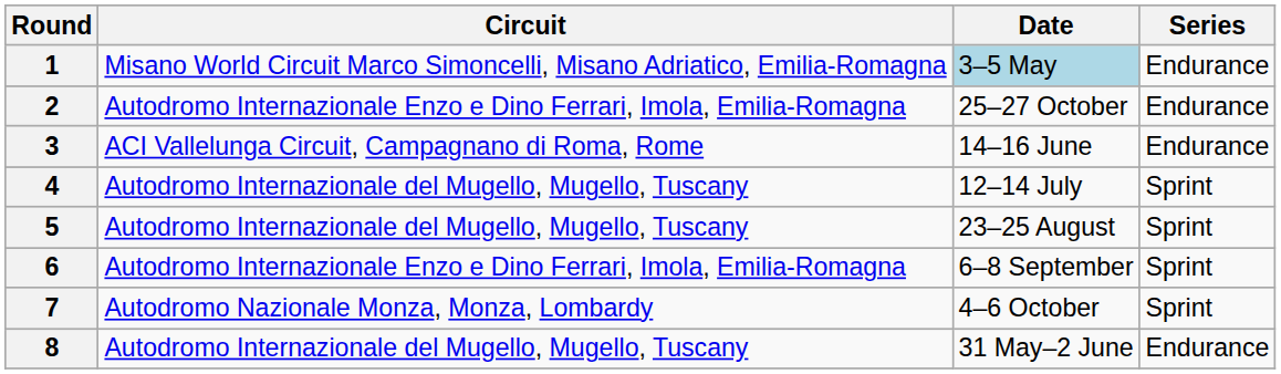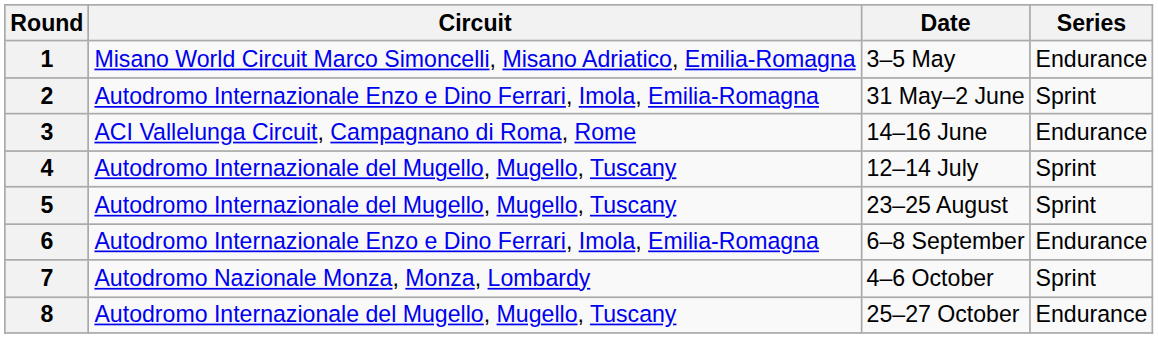1 | Date: lightblue background -> no background
2 | Date: 25–27 October -> 31 May–2 June
2 | Series: Endurance -> Sprint
6 | Series: Sprint -> Endurance
8 | Date: 31 May–2 June -> 25–27 October
